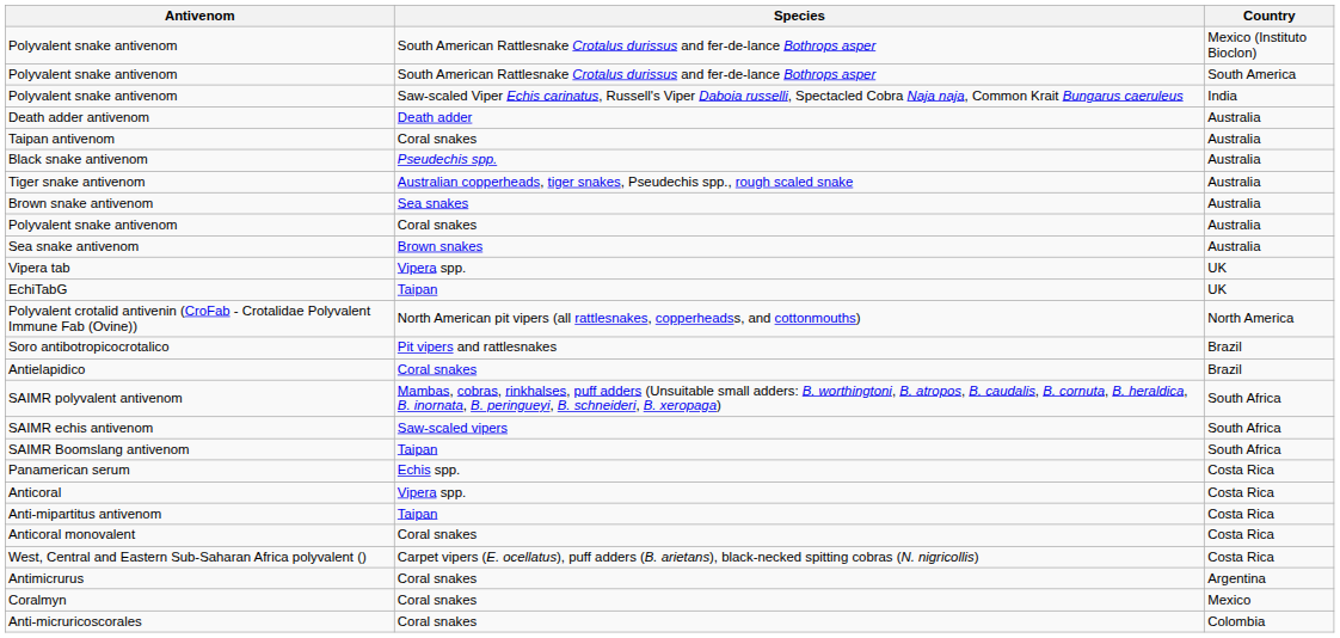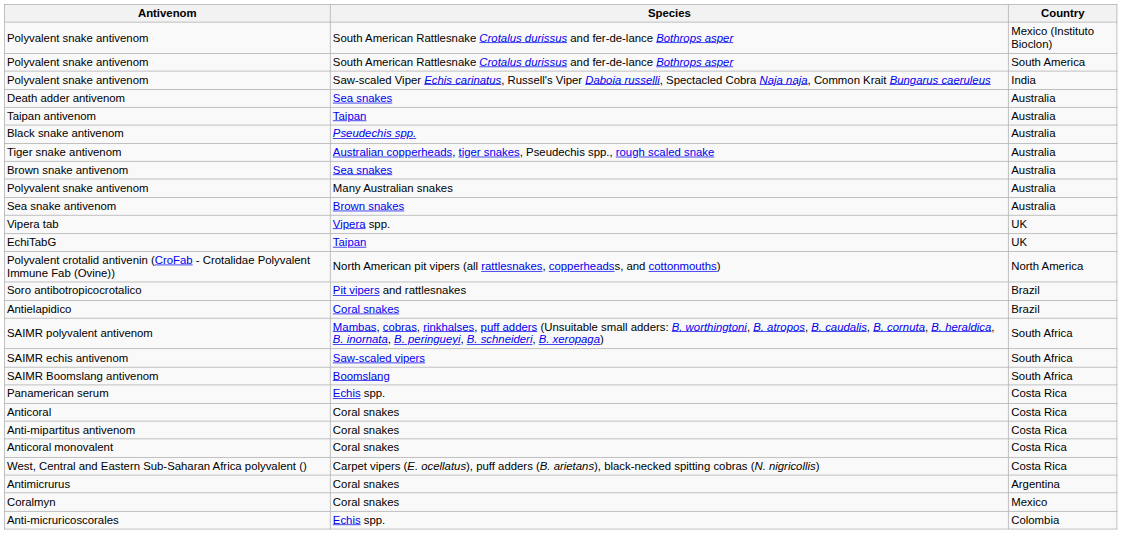Death adder antivenom | Species: Death adder -> Sea snakes
Taipan antivenom | Species: Coral snakes -> Taipan
Polyvalent snake antivenom / Australia | Species: Coral snakes -> Many Australian snakes
SAIMR Boomslang antivenom | Species: Taipan -> Boomslang
Anticoral | Species: Vipera spp. -> Coral snakes
Anti-mipartitus antivenom | Species: Taipan -> Coral snakes
Anti-micruricoscorales | Species: Coral snakes -> Echis spp.
